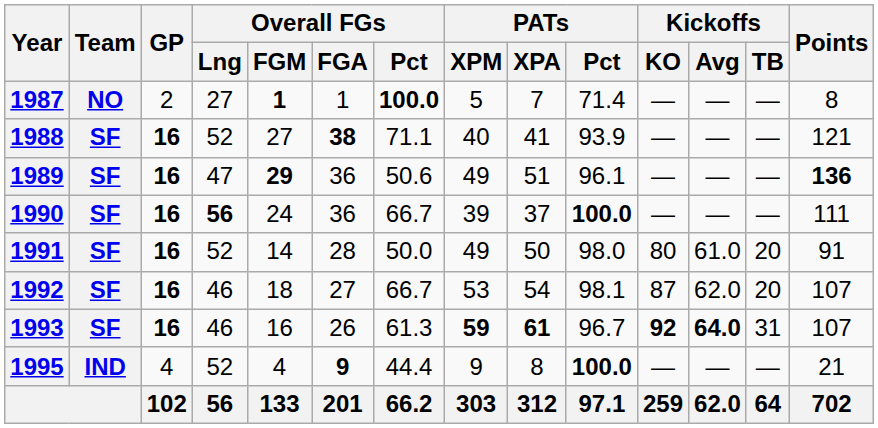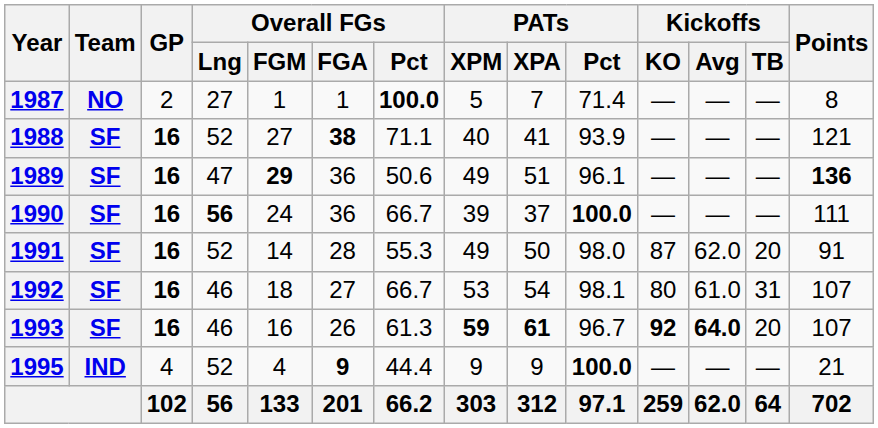1987 | Overall FGs / FGM: bold -> normal
1991 | Overall FGs / Pct: 50.0 -> 55.3
1991 | Kickoffs / KO: 80 -> 87
1991 | Kickoffs / Avg: 61.0 -> 62.0
1992 | Kickoffs / KO: 87 -> 80
1992 | Kickoffs / Avg: 62.0 -> 61.0
1992 | Kickoffs / TB: 20 -> 31
1993 | Kickoffs / TB: 31 -> 20
1995 | PATs / XPA: 8 -> 9
